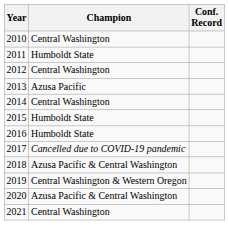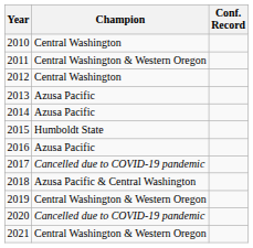2011 | Champion: Humboldt State -> Central Washington & Western Oregon
2014 | Champion: Central Washington -> Azusa Pacific
2016 | Champion: Humboldt State -> Azusa Pacific
2020 | Champion: Azusa Pacific & Central Washington -> Cancelled due to COVID-19 pandemic
2021 | Champion: Central Washington -> Central Washington & Western Oregon
